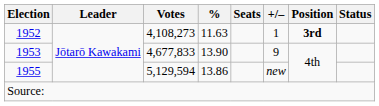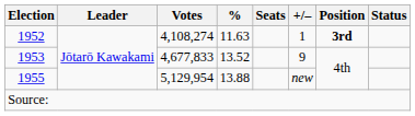1952 | Votes: 4,108,273 -> 4,108,274
1953 | %: 13.90 -> 13.52
1955 | Votes: 5,129,594 -> 5,129,954
1955 | %: 13.86 -> 13.88
